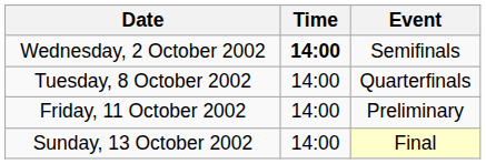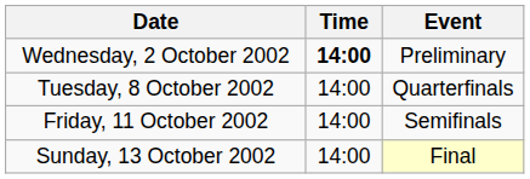Wednesday, 2 October 2002 | Event: Semifinals -> Preliminary
Friday, 11 October 2002 | Event: Preliminary -> Semifinals
